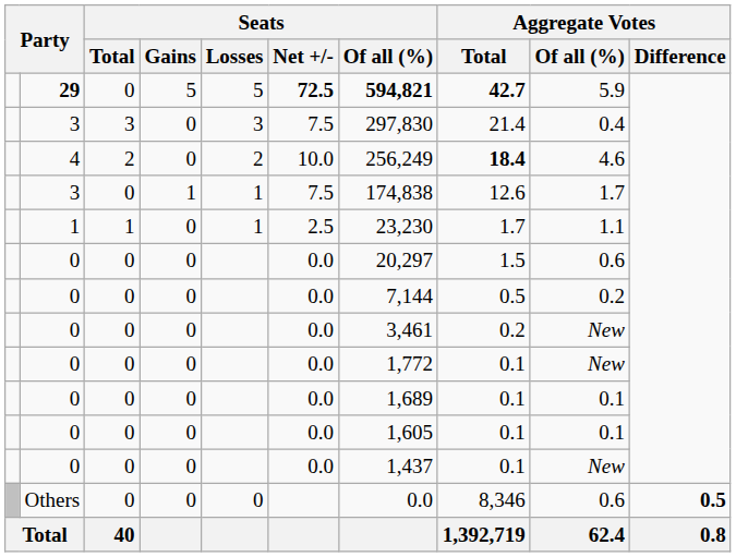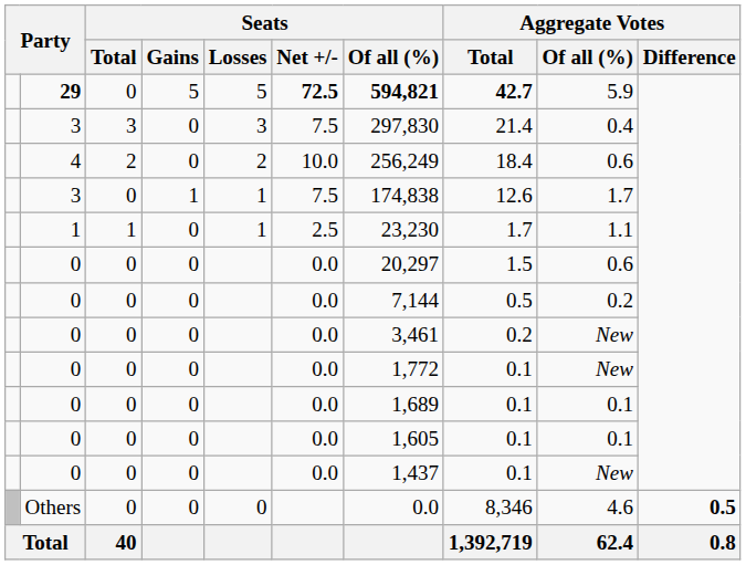4 | Aggregate Votes / Total: bold -> normal
4 | Aggregate Votes / Of all (%): 4.6 -> 0.6
Others | Aggregate Votes / Of all (%): 0.6 -> 4.6
